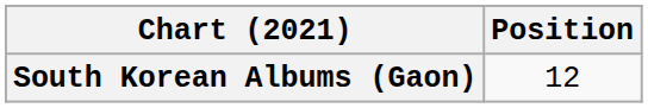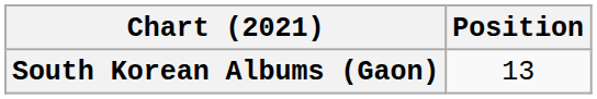South Korean Albums (Gaon) | Position: 12 -> 13
